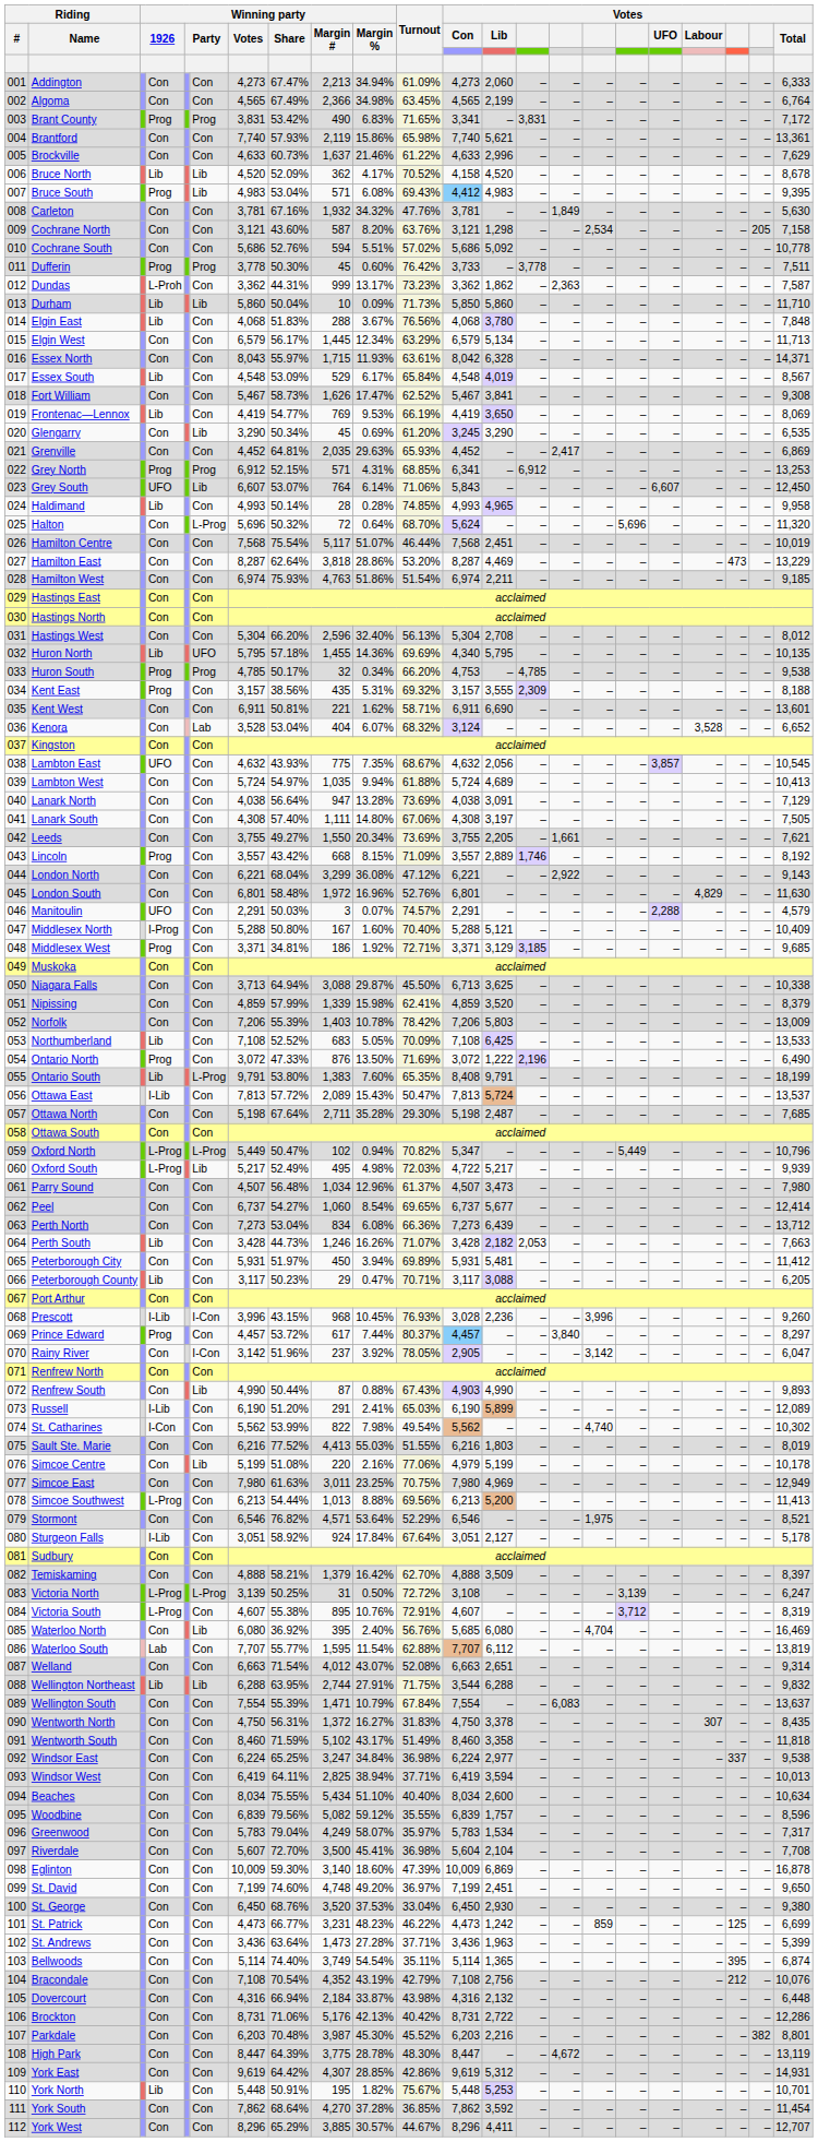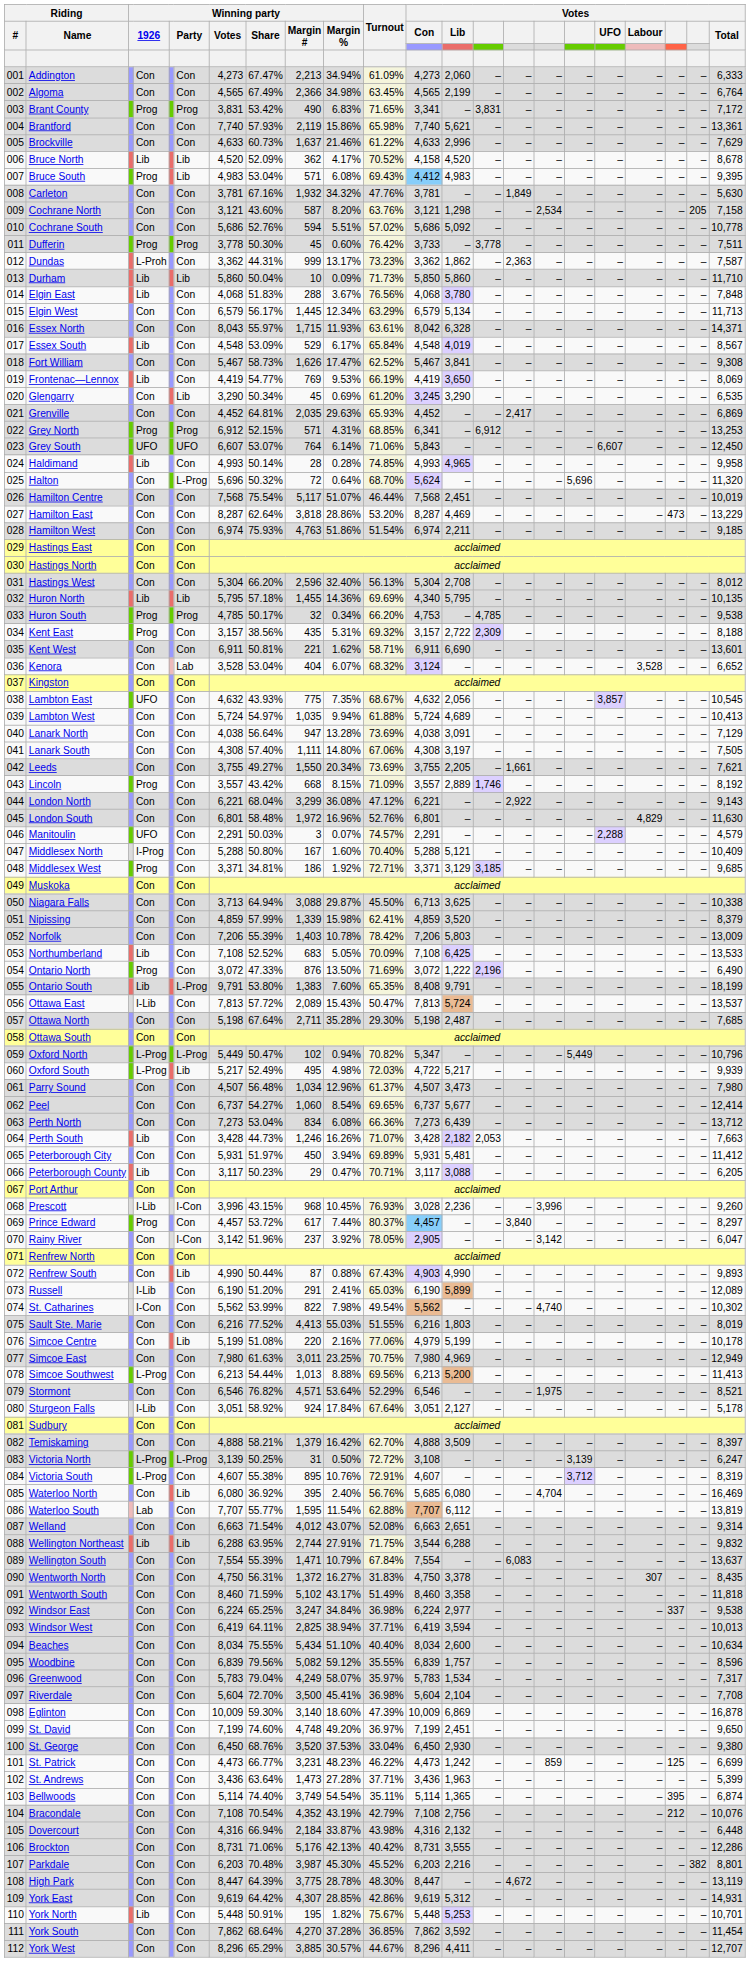Grey South | column 6: Lib -> UFO
Huron North | column 6: UFO -> Lib
Kent East | Votes / Lib: 3,555 -> 2,722
Riverdale | Winning party / Votes: 5,607 -> 5,604
Brockton | Votes / Lib: 2,722 -> 3,555
